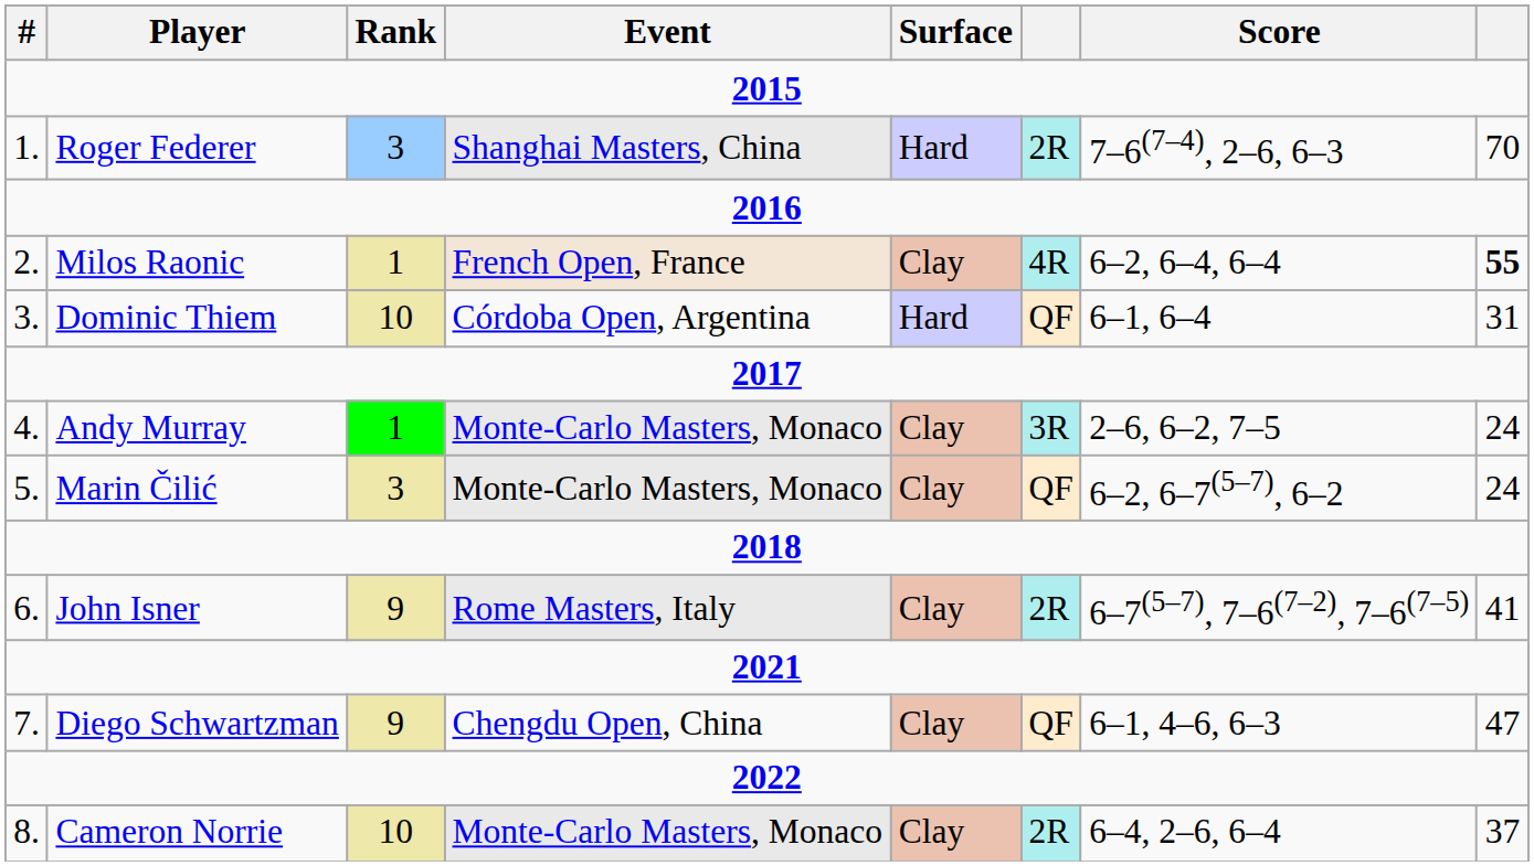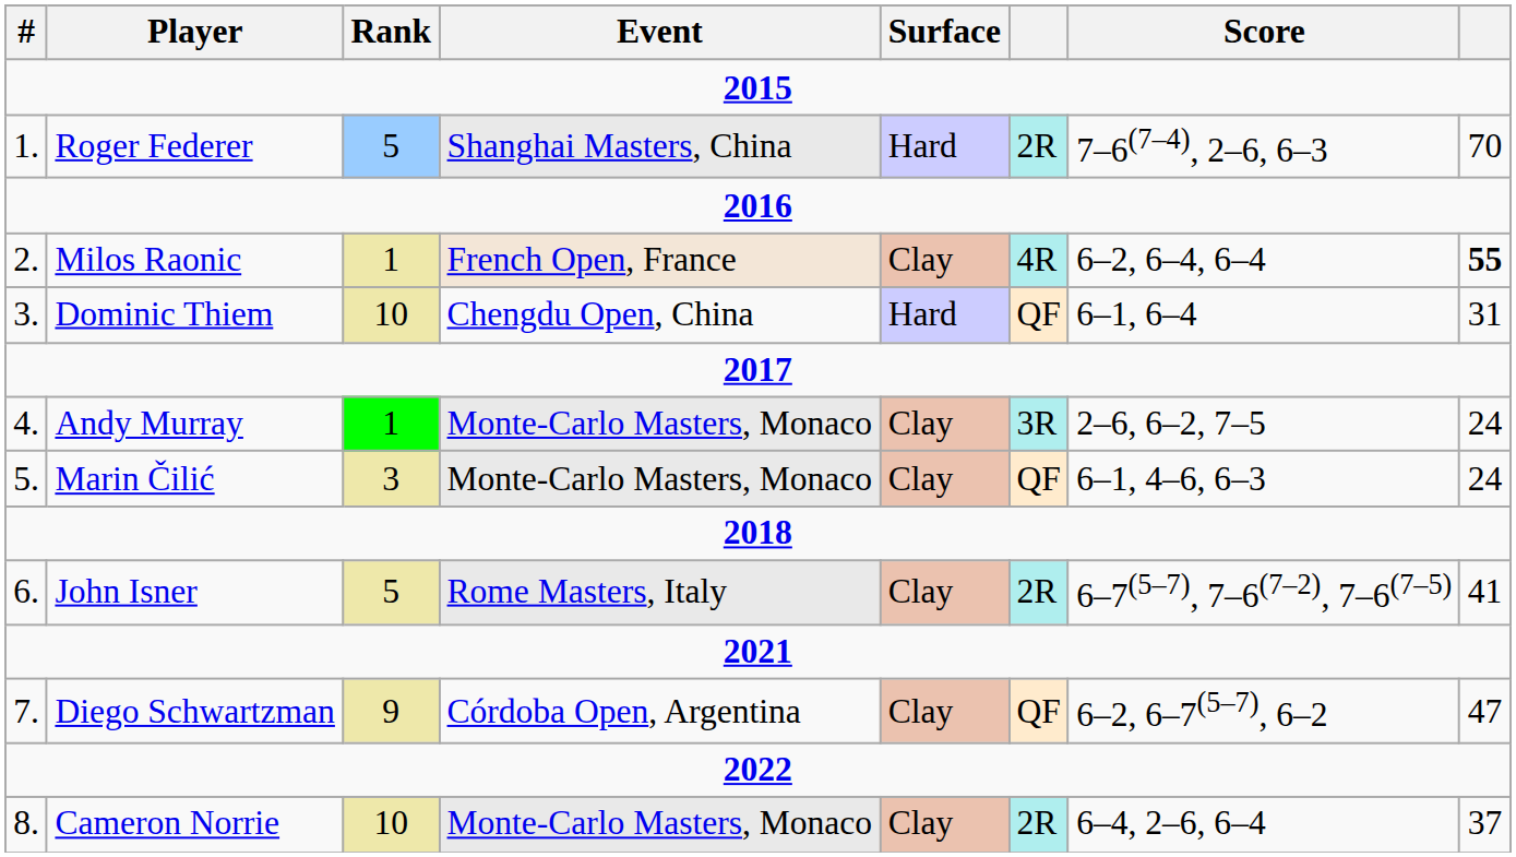Roger Federer | Rank: 3 -> 5
Dominic Thiem | Event: Córdoba Open, Argentina -> Chengdu Open, China
Marin Čilić | Score: 6–2, 6–7(5–7), 6–2 -> 6–1, 4–6, 6–3
John Isner | Rank: 9 -> 5
Diego Schwartzman | Event: Chengdu Open, China -> Córdoba Open, Argentina
Diego Schwartzman | Score: 6–1, 4–6, 6–3 -> 6–2, 6–7(5–7), 6–2
